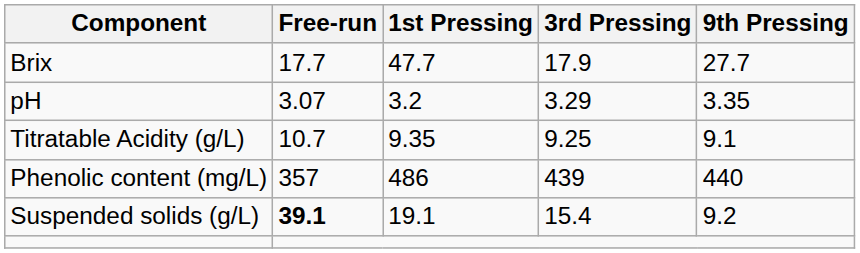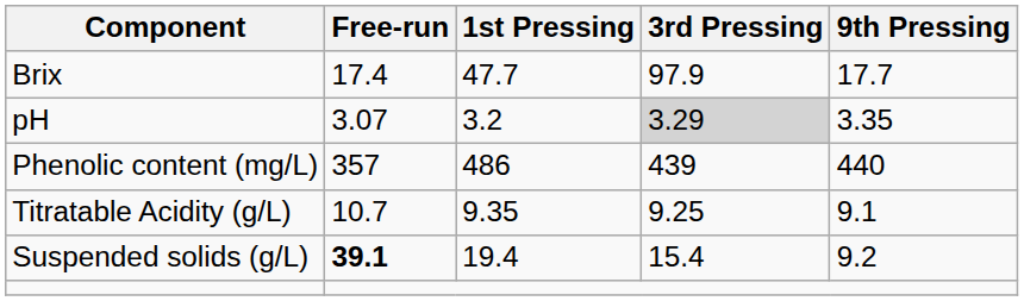Brix | Free-run: 17.7 -> 17.4
Brix | 3rd Pressing: 17.9 -> 97.9
Brix | 9th Pressing: 27.7 -> 17.7
pH | 3rd Pressing: no background -> lightgrey background
rows swapped: Titratable Acidity (g/L) <-> Phenolic content (mg/L)
Suspended solids (g/L) | 1st Pressing: 19.1 -> 19.4
